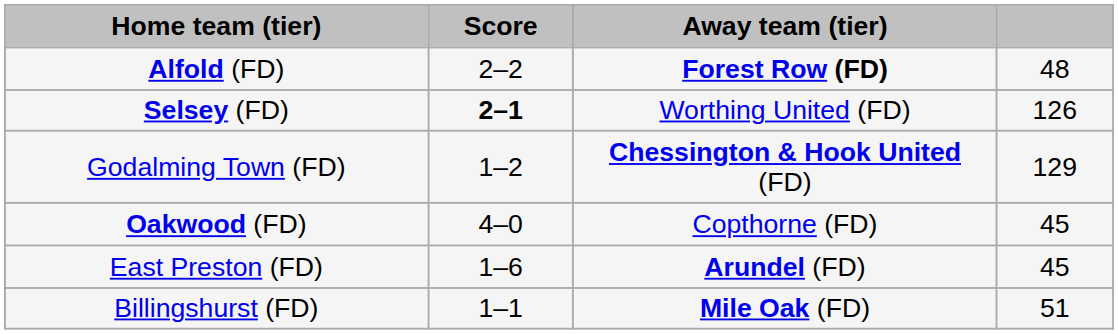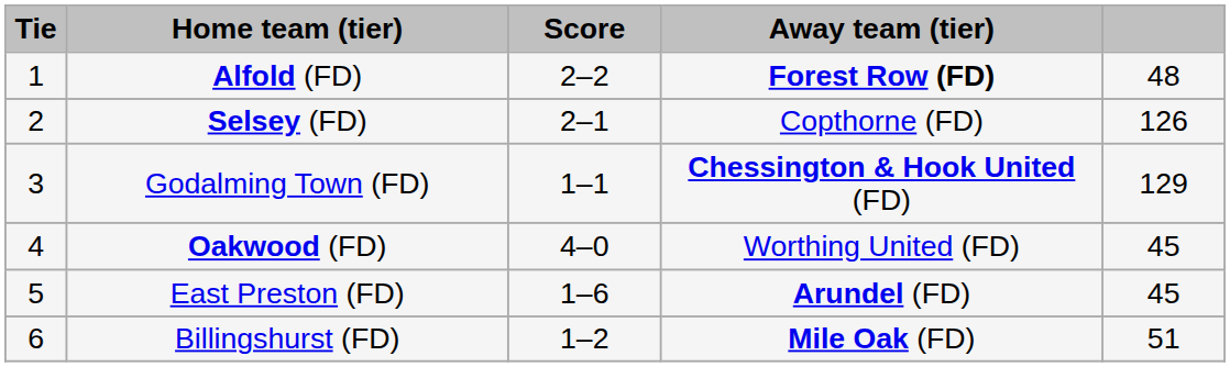+ column: Tie | 1 | 2 | 3 | 4 | 5 | 6
Selsey (FD) | Score: bold -> normal
Selsey (FD) | Away team (tier): Worthing United (FD) -> Copthorne (FD)
Godalming Town (FD) | Score: 1–2 -> 1–1
Oakwood (FD) | Away team (tier): Copthorne (FD) -> Worthing United (FD)
Billingshurst (FD) | Score: 1–1 -> 1–2
